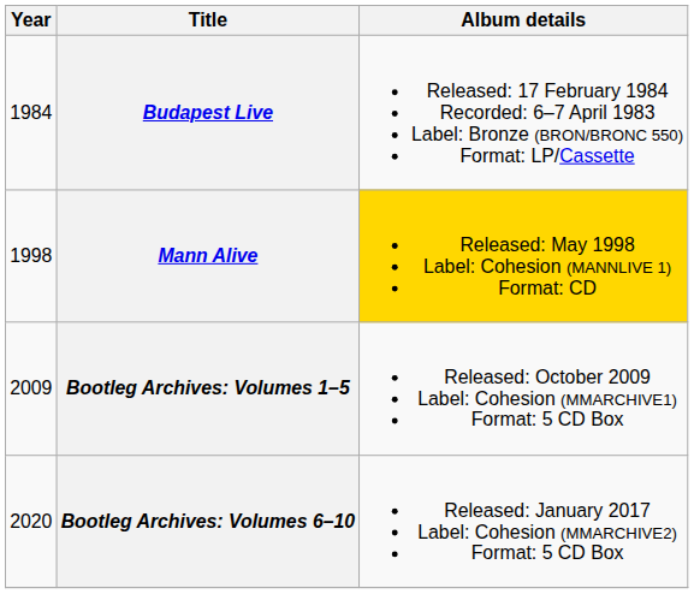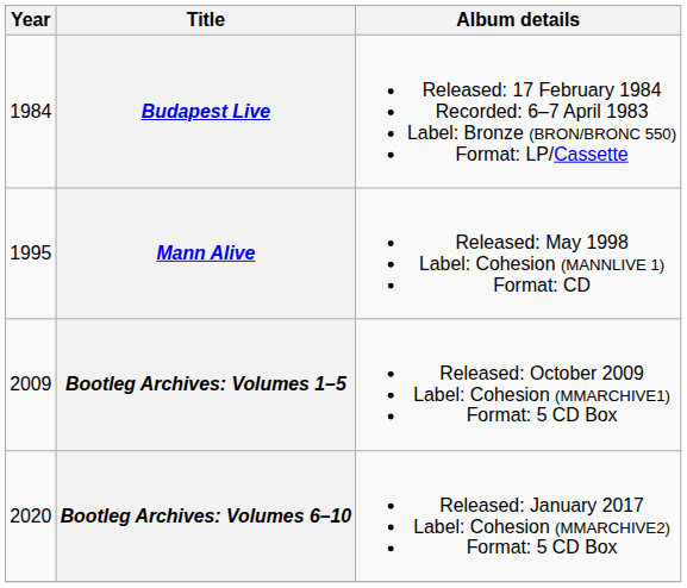Mann Alive | Year: 1998 -> 1995
Mann Alive | Album details: gold background -> no background
